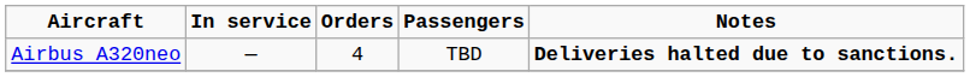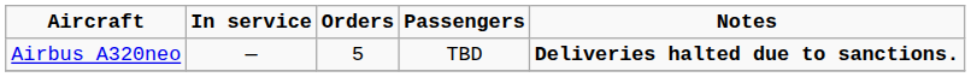Airbus A320neo | Orders: 4 -> 5
